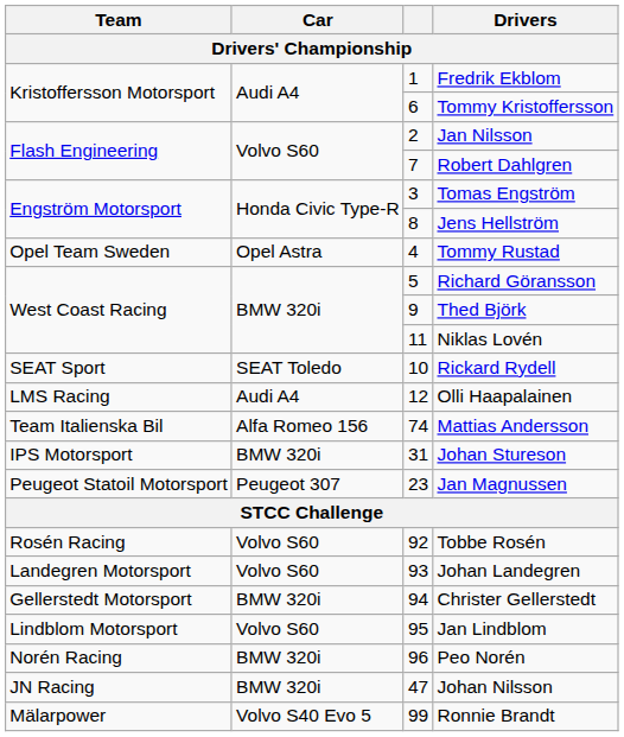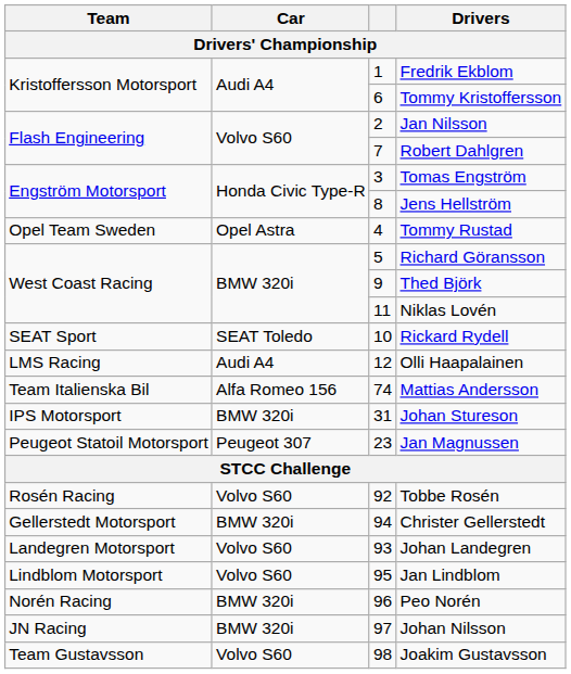rows swapped: Johan Landegren <-> Christer Gellerstedt
Johan Nilsson | column 3: 47 -> 97
+ row: Team Gustavsson | Volvo S60 | 98 | Joakim Gustavsson
- row: Mälarpower | Volvo S40 Evo 5 | 99 | Ronnie Brandt
